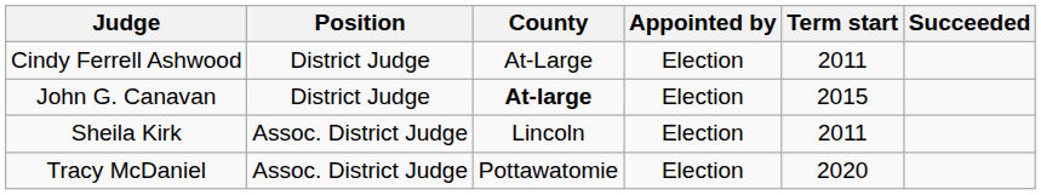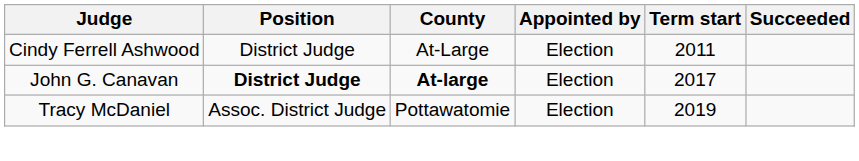John G. Canavan | Position: normal -> bold
John G. Canavan | Term start: 2015 -> 2017
- row: Sheila Kirk | Assoc. District Judge | Lincoln | Election | 2011
Tracy McDaniel | Term start: 2020 -> 2019
